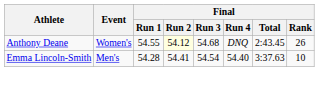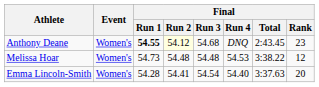Anthony Deane | Final / Run 1: normal -> bold
Anthony Deane | Final / Rank: 26 -> 23
+ row: Melissa Hoar | Women's | 54.73 | 54.48 | 54.48 | 54.53 | 3:38.22 | 12
Emma Lincoln-Smith | Event: Men's -> Women's
Emma Lincoln-Smith | Final / Rank: 10 -> 20
